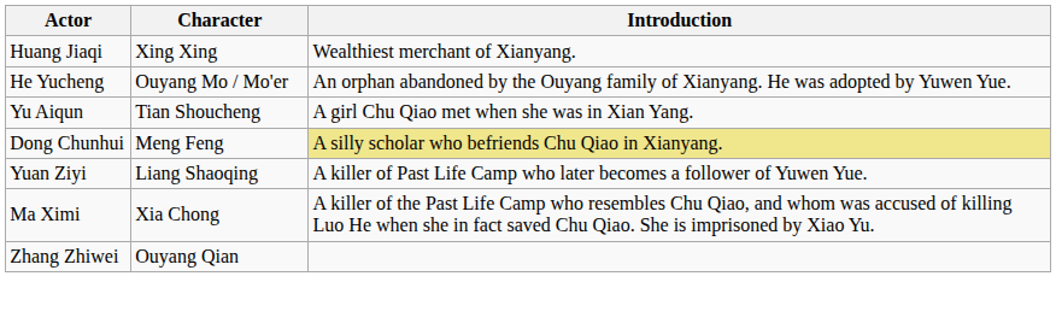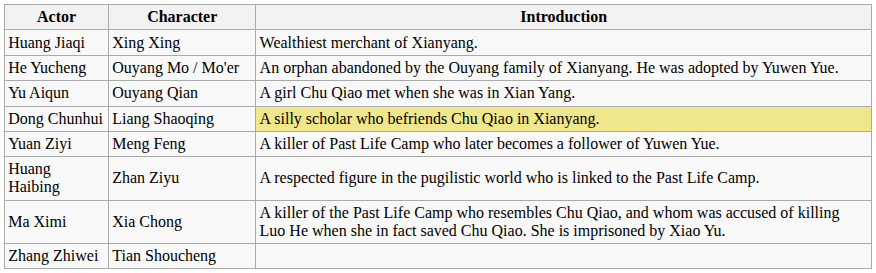Yu Aiqun | Character: Tian Shoucheng -> Ouyang Qian
Dong Chunhui | Character: Meng Feng -> Liang Shaoqing
Yuan Ziyi | Character: Liang Shaoqing -> Meng Feng
+ row: Huang Haibing | Zhan Ziyu | A respected figure in the pugilistic world who is linked to the Past Life Camp.
Zhang Zhiwei | Character: Ouyang Qian -> Tian Shoucheng
